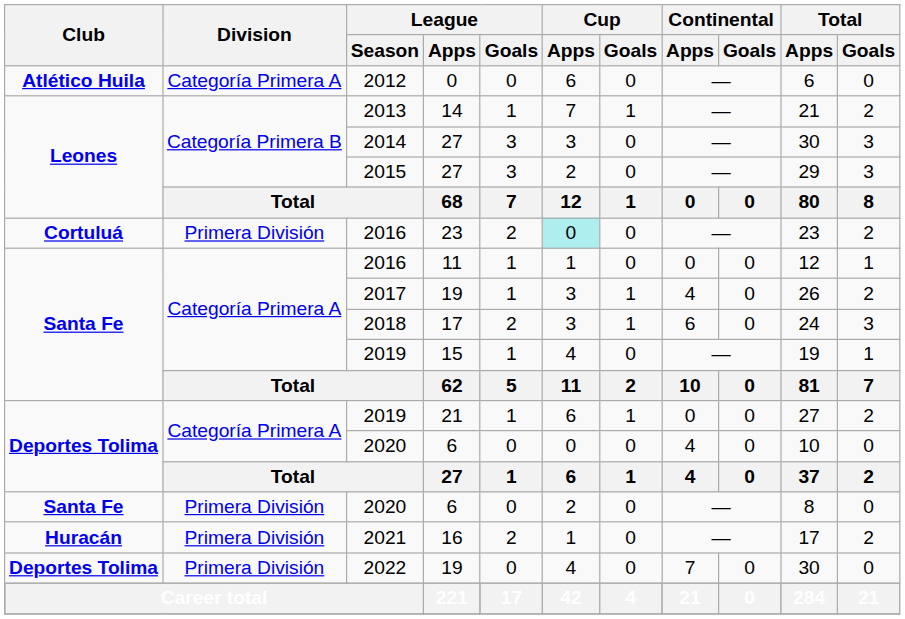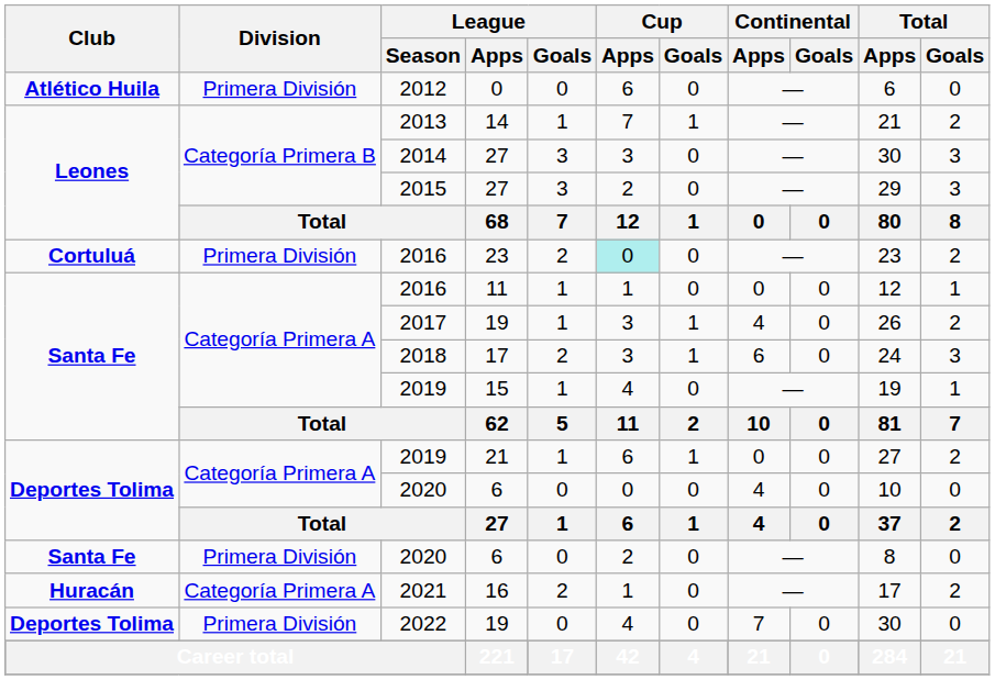2012 | Division: Categoría Primera A -> Primera División
2021 | Division: Primera División -> Categoría Primera A
